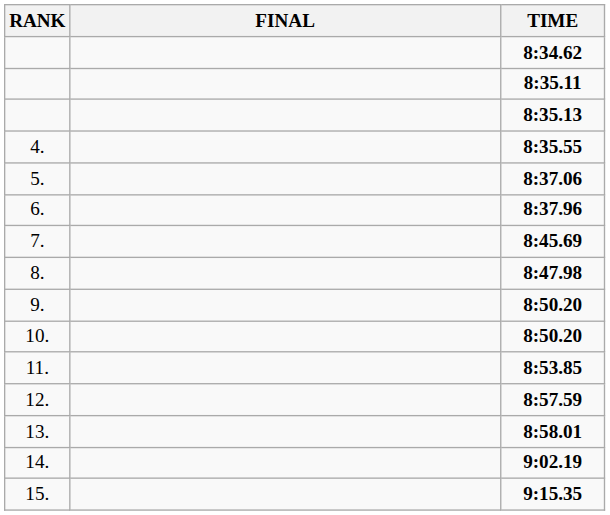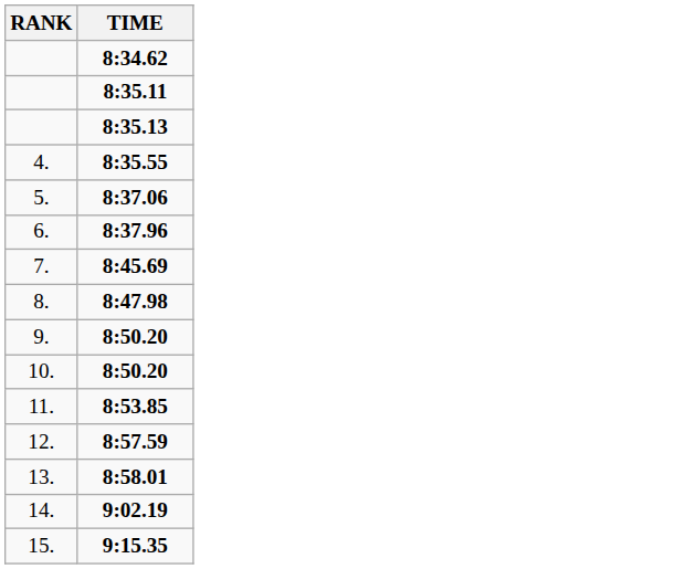- column: FINAL
